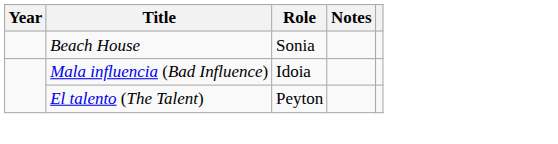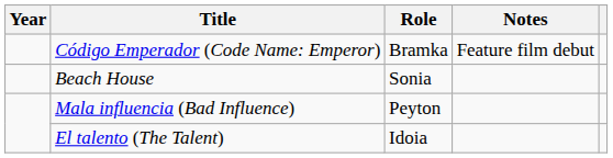+ row: Código Emperador (Code Name: Emperor) | Bramka | Feature film debut
Mala influencia (Bad Influence) | Role: Idoia -> Peyton
El talento (The Talent) | Role: Peyton -> Idoia
